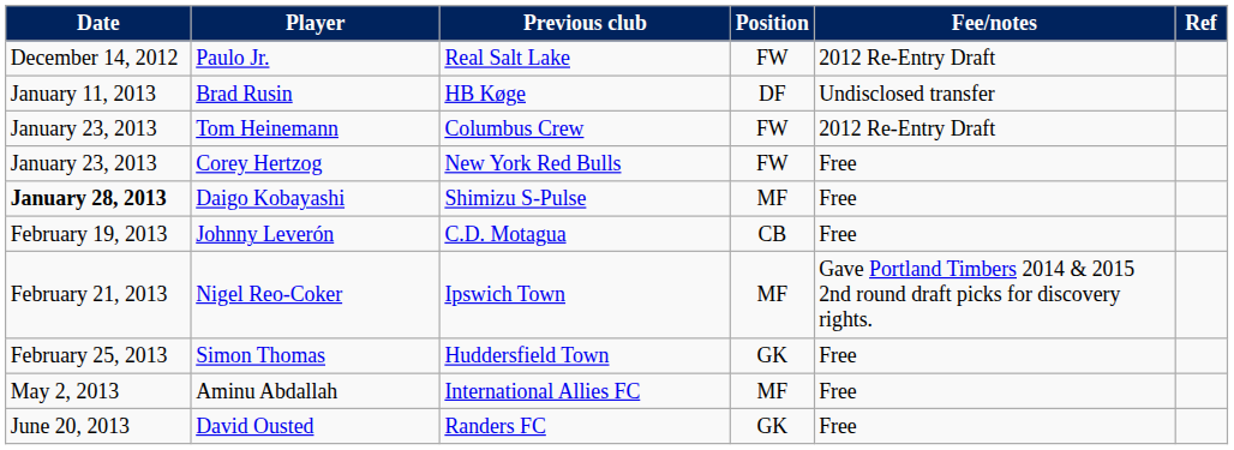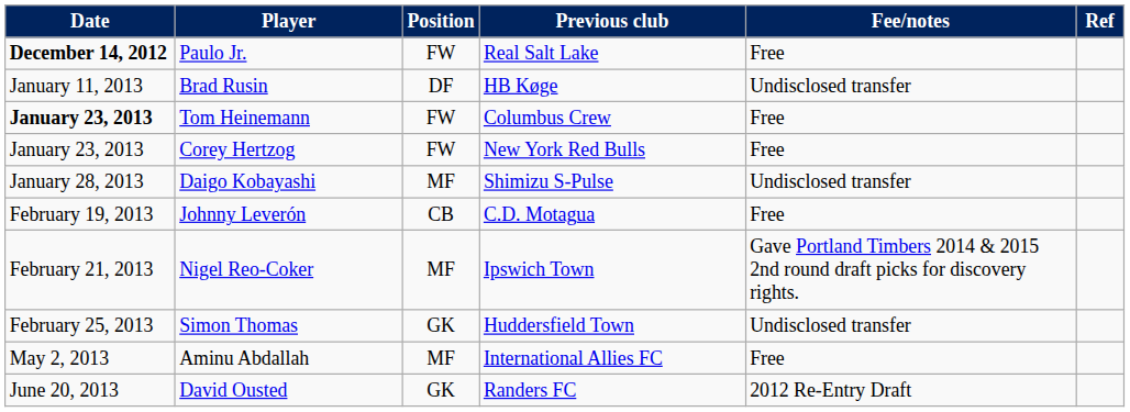columns swapped: Position <-> Previous club
Paulo Jr. | Date: normal -> bold
Paulo Jr. | Fee/notes: 2012 Re-Entry Draft -> Free
Tom Heinemann | Date: normal -> bold
Tom Heinemann | Fee/notes: 2012 Re-Entry Draft -> Free
Daigo Kobayashi | Date: bold -> normal
Daigo Kobayashi | Fee/notes: Free -> Undisclosed transfer
Simon Thomas | Fee/notes: Free -> Undisclosed transfer
David Ousted | Fee/notes: Free -> 2012 Re-Entry Draft
